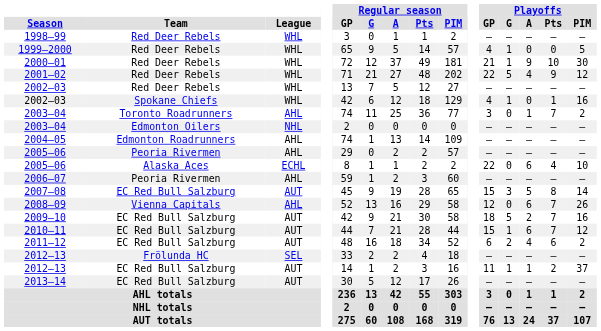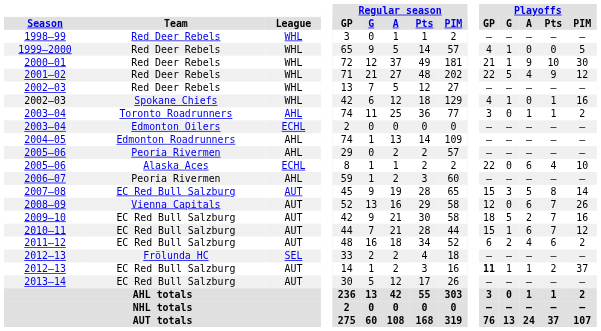2003–04 / Toronto Roadrunners | Playoffs / Pts: 7 -> 1
2003–04 / Edmonton Oilers | League: NHL -> ECHL
2008–09 | League: AHL -> AUT
2012–13 / EC Red Bull Salzburg | Playoffs / GP: normal -> bold
